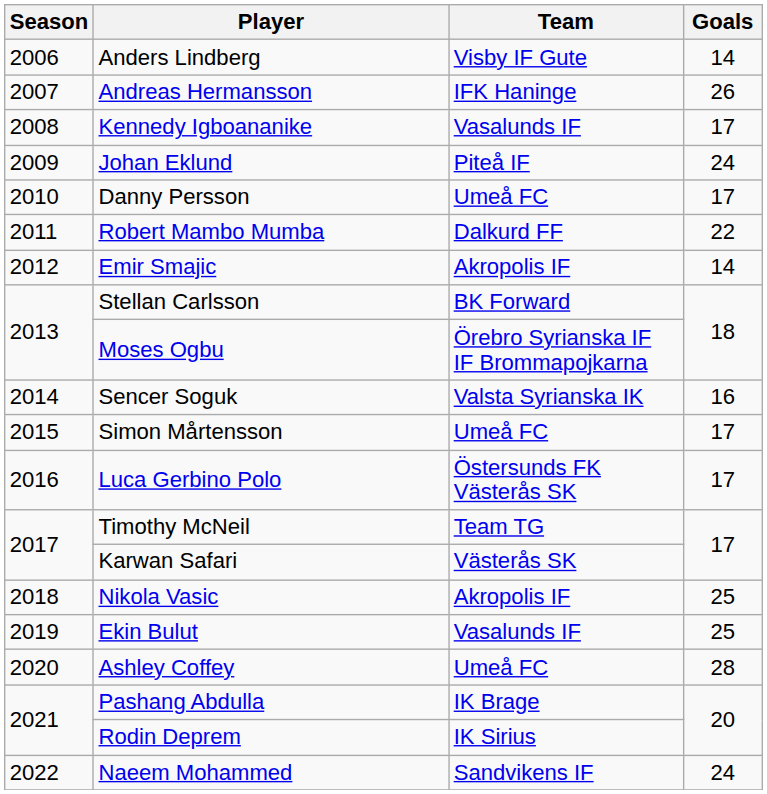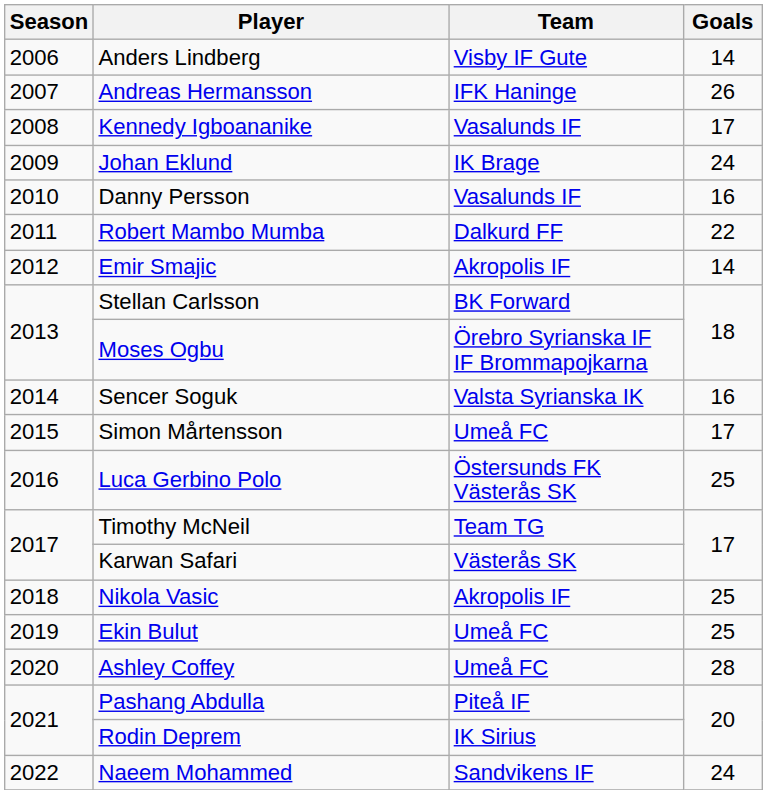Johan Eklund | Team: Piteå IF -> IK Brage
Danny Persson | Team: Umeå FC -> Vasalunds IF
Danny Persson | Goals: 17 -> 16
Luca Gerbino Polo | Goals: 17 -> 25
Ekin Bulut | Team: Vasalunds IF -> Umeå FC
Pashang Abdulla | Team: IK Brage -> Piteå IF
